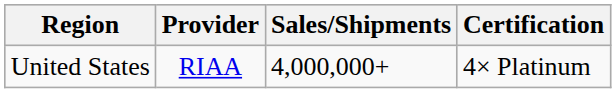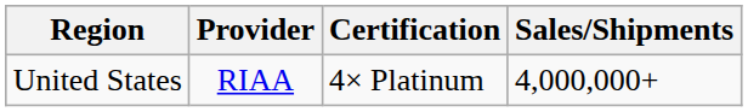columns swapped: Certification <-> Sales/Shipments
